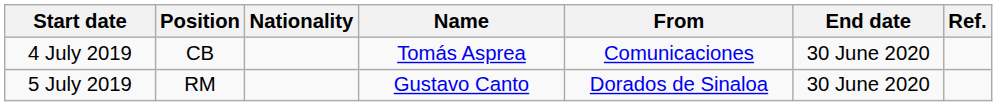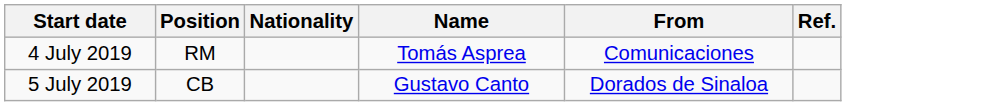- column: End date | 30 June 2020 | 30 June 2020
4 July 2019 | Position: CB -> RM
5 July 2019 | Position: RM -> CB
